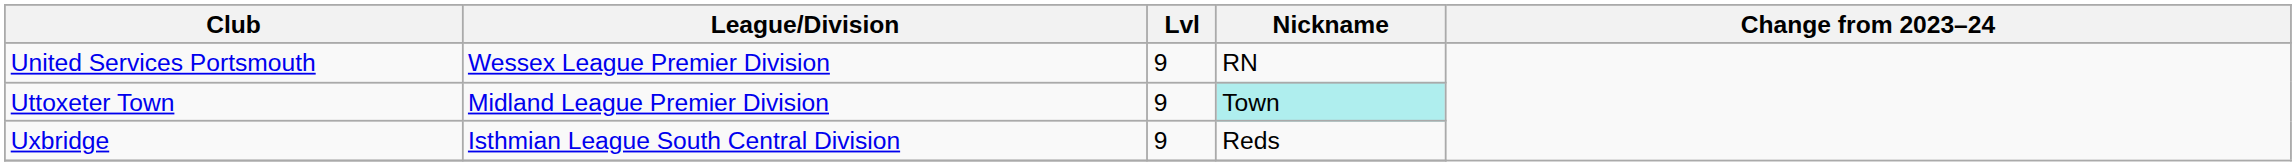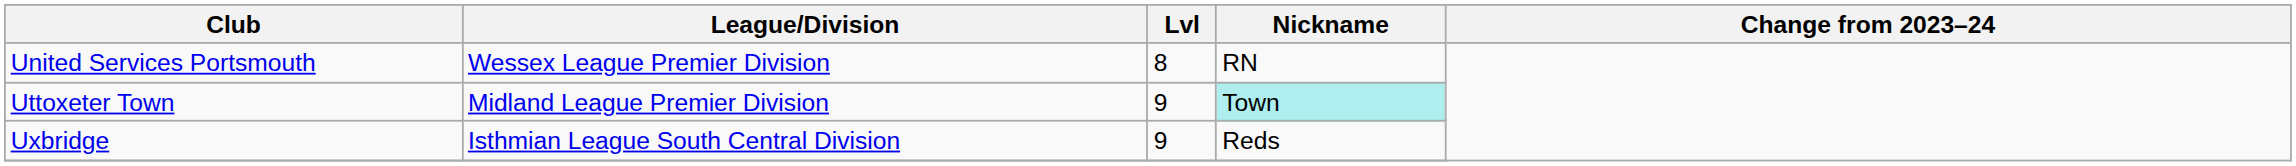United Services Portsmouth | Lvl: 9 -> 8
